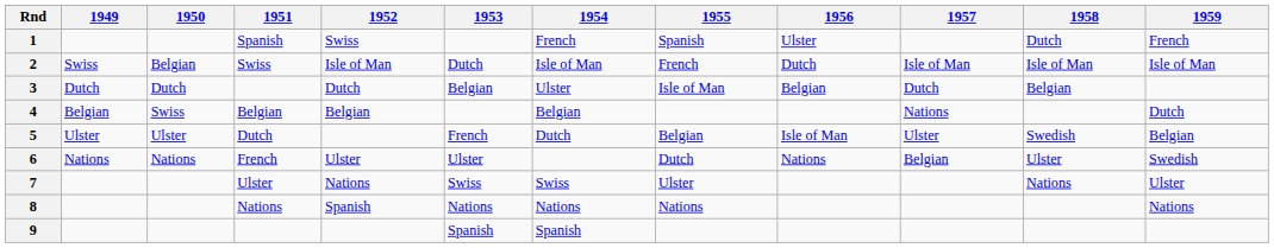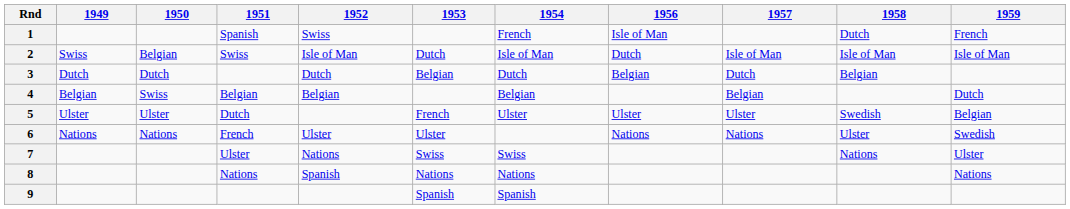- column: 1955 | Spanish | French | Isle of Man | Belgian | Dutch | Ulster | Nations
1 | 1956: Ulster -> Isle of Man
3 | 1954: Ulster -> Dutch
4 | 1957: Nations -> Belgian
5 | 1954: Dutch -> Ulster
5 | 1956: Isle of Man -> Ulster
6 | 1957: Belgian -> Nations
